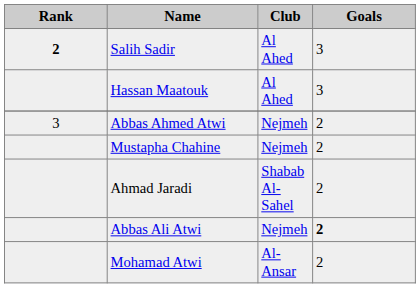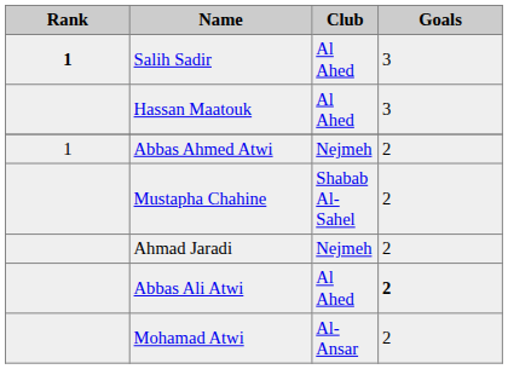Salih Sadir | Rank: 2 -> 1
Abbas Ahmed Atwi | Rank: 3 -> 1
Mustapha Chahine | Club: Nejmeh -> Shabab Al-Sahel
Ahmad Jaradi | Club: Shabab Al-Sahel -> Nejmeh
Abbas Ali Atwi | Club: Nejmeh -> Al Ahed
